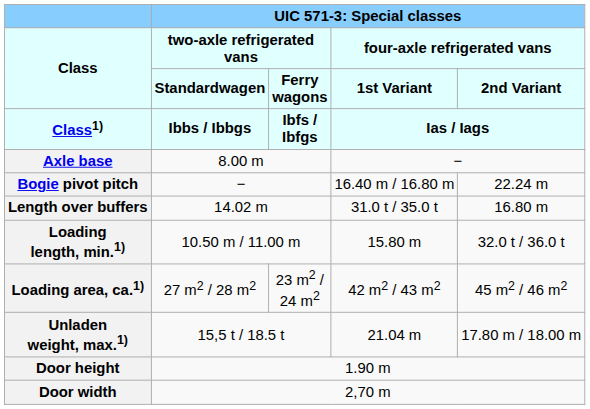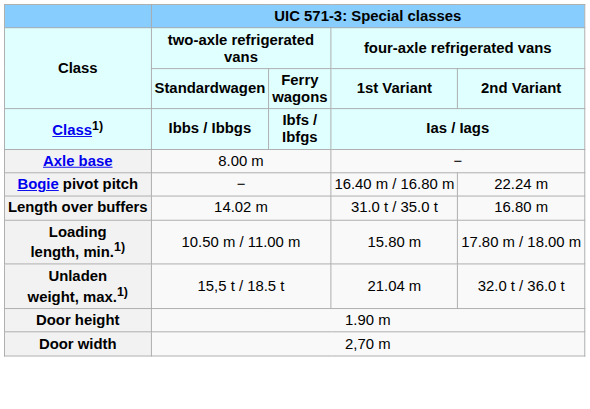Loading length, min.1) | column 5: 32.0 t / 36.0 t -> 17.80 m / 18.00 m
- row: Loading area, ca.1) | 27 m2 / 28 m2 | 23 m2 / 24 m2 | 42 m2 / 43 m2 | 45 m2 / 46 m2
Unladen weight, max.1) | column 5: 17.80 m / 18.00 m -> 32.0 t / 36.0 t
